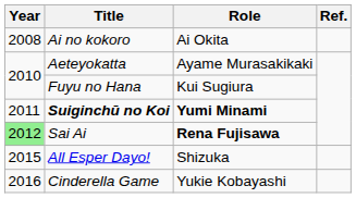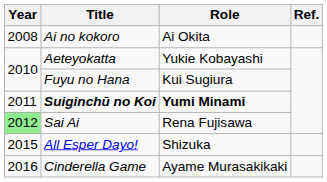Aeteyokatta | Role: Ayame Murasakikaki -> Yukie Kobayashi
Sai Ai | Role: bold -> normal
Cinderella Game | Role: Yukie Kobayashi -> Ayame Murasakikaki
